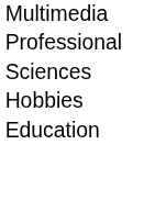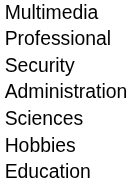+ row: Security
+ row: Administration
